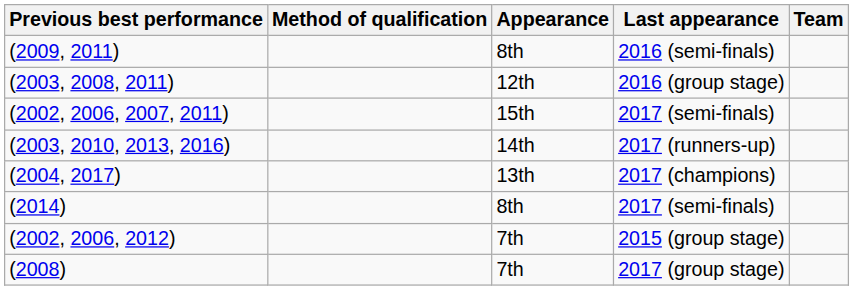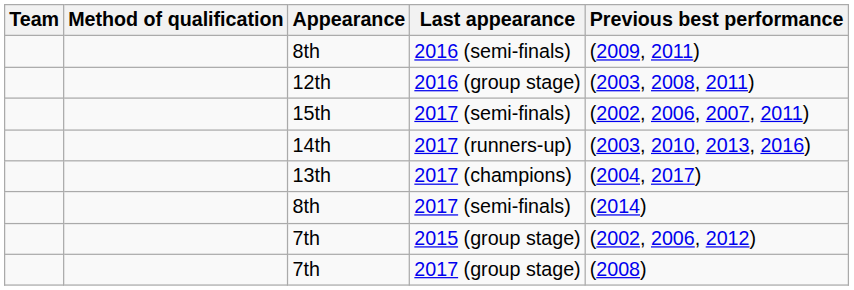columns swapped: Team <-> Previous best performance
